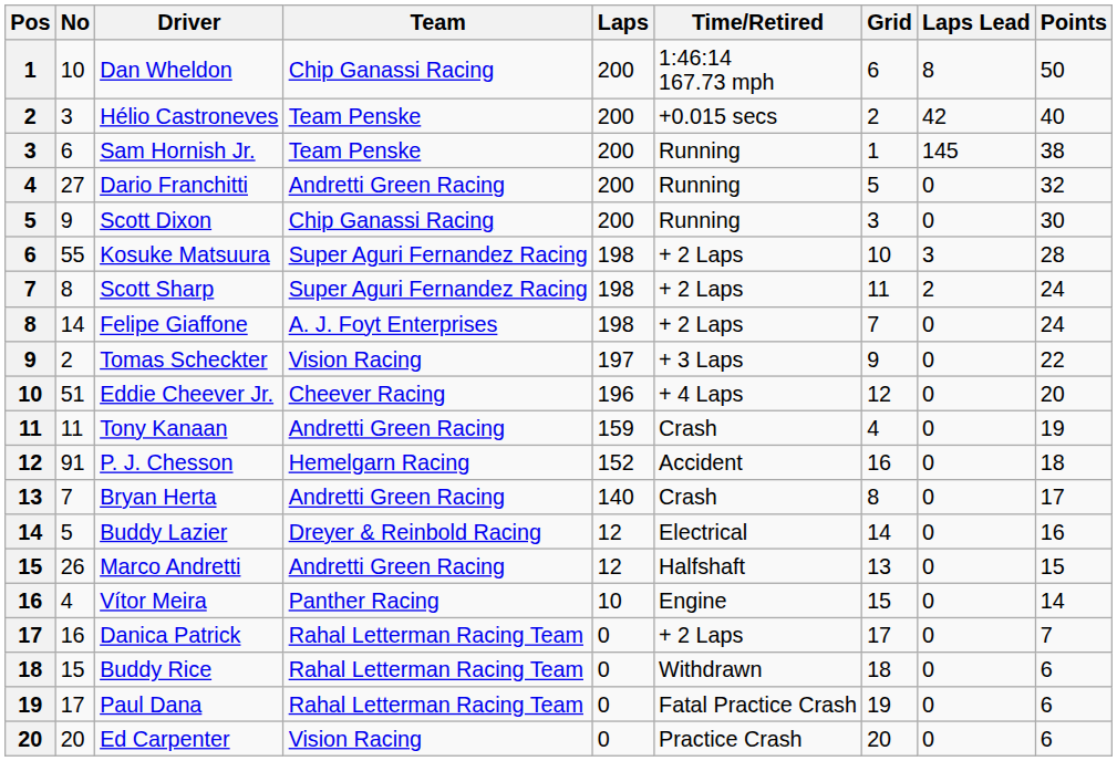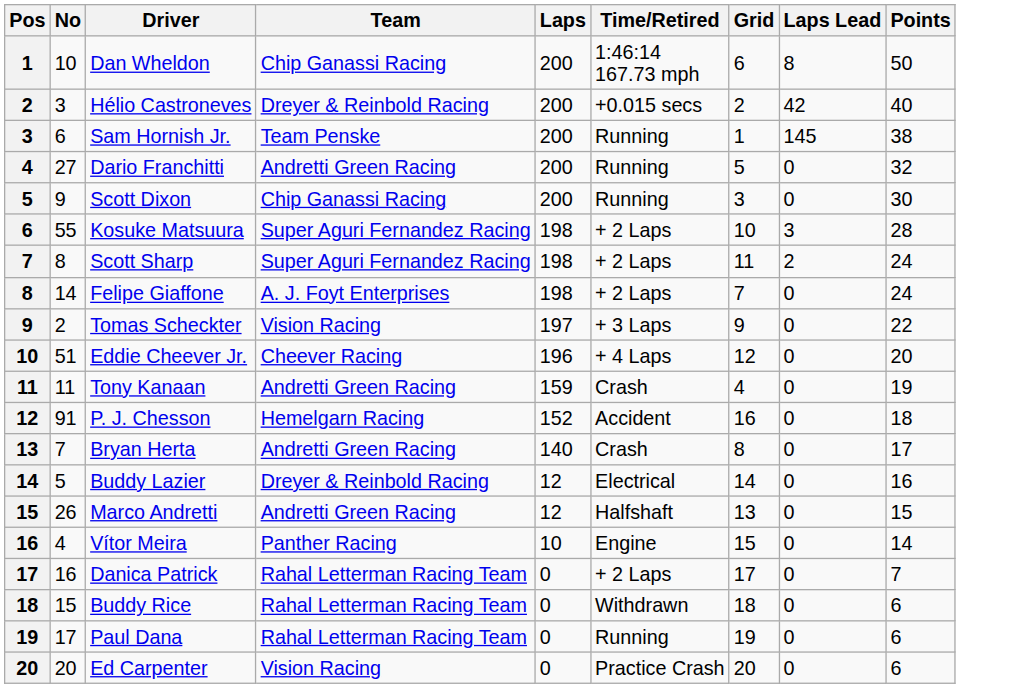Hélio Castroneves | Team: Team Penske -> Dreyer & Reinbold Racing
Paul Dana | Time/Retired: Fatal Practice Crash -> Running
